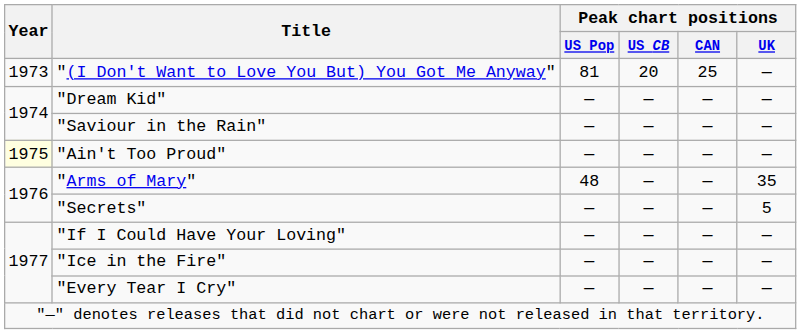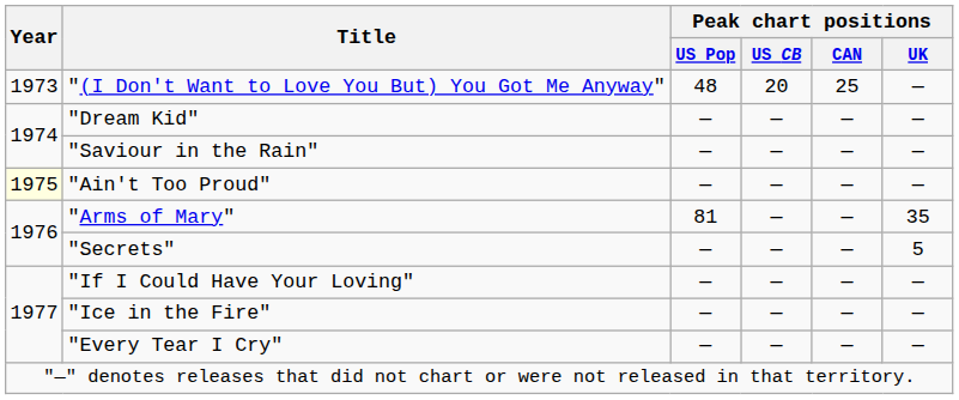"(I Don't Want to Love You But) You Got Me Anyway" | Peak chart positions / US Pop: 81 -> 48
"Arms of Mary" | Peak chart positions / US Pop: 48 -> 81
